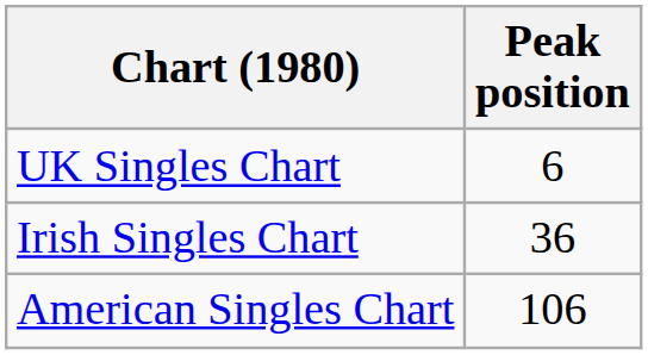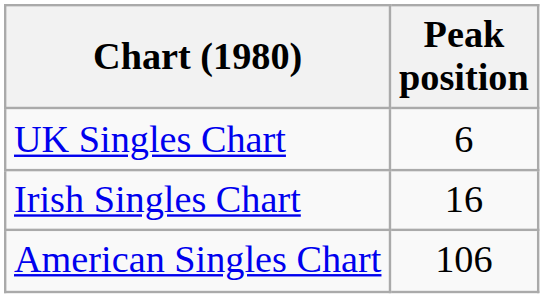Irish Singles Chart | Peak position: 36 -> 16
